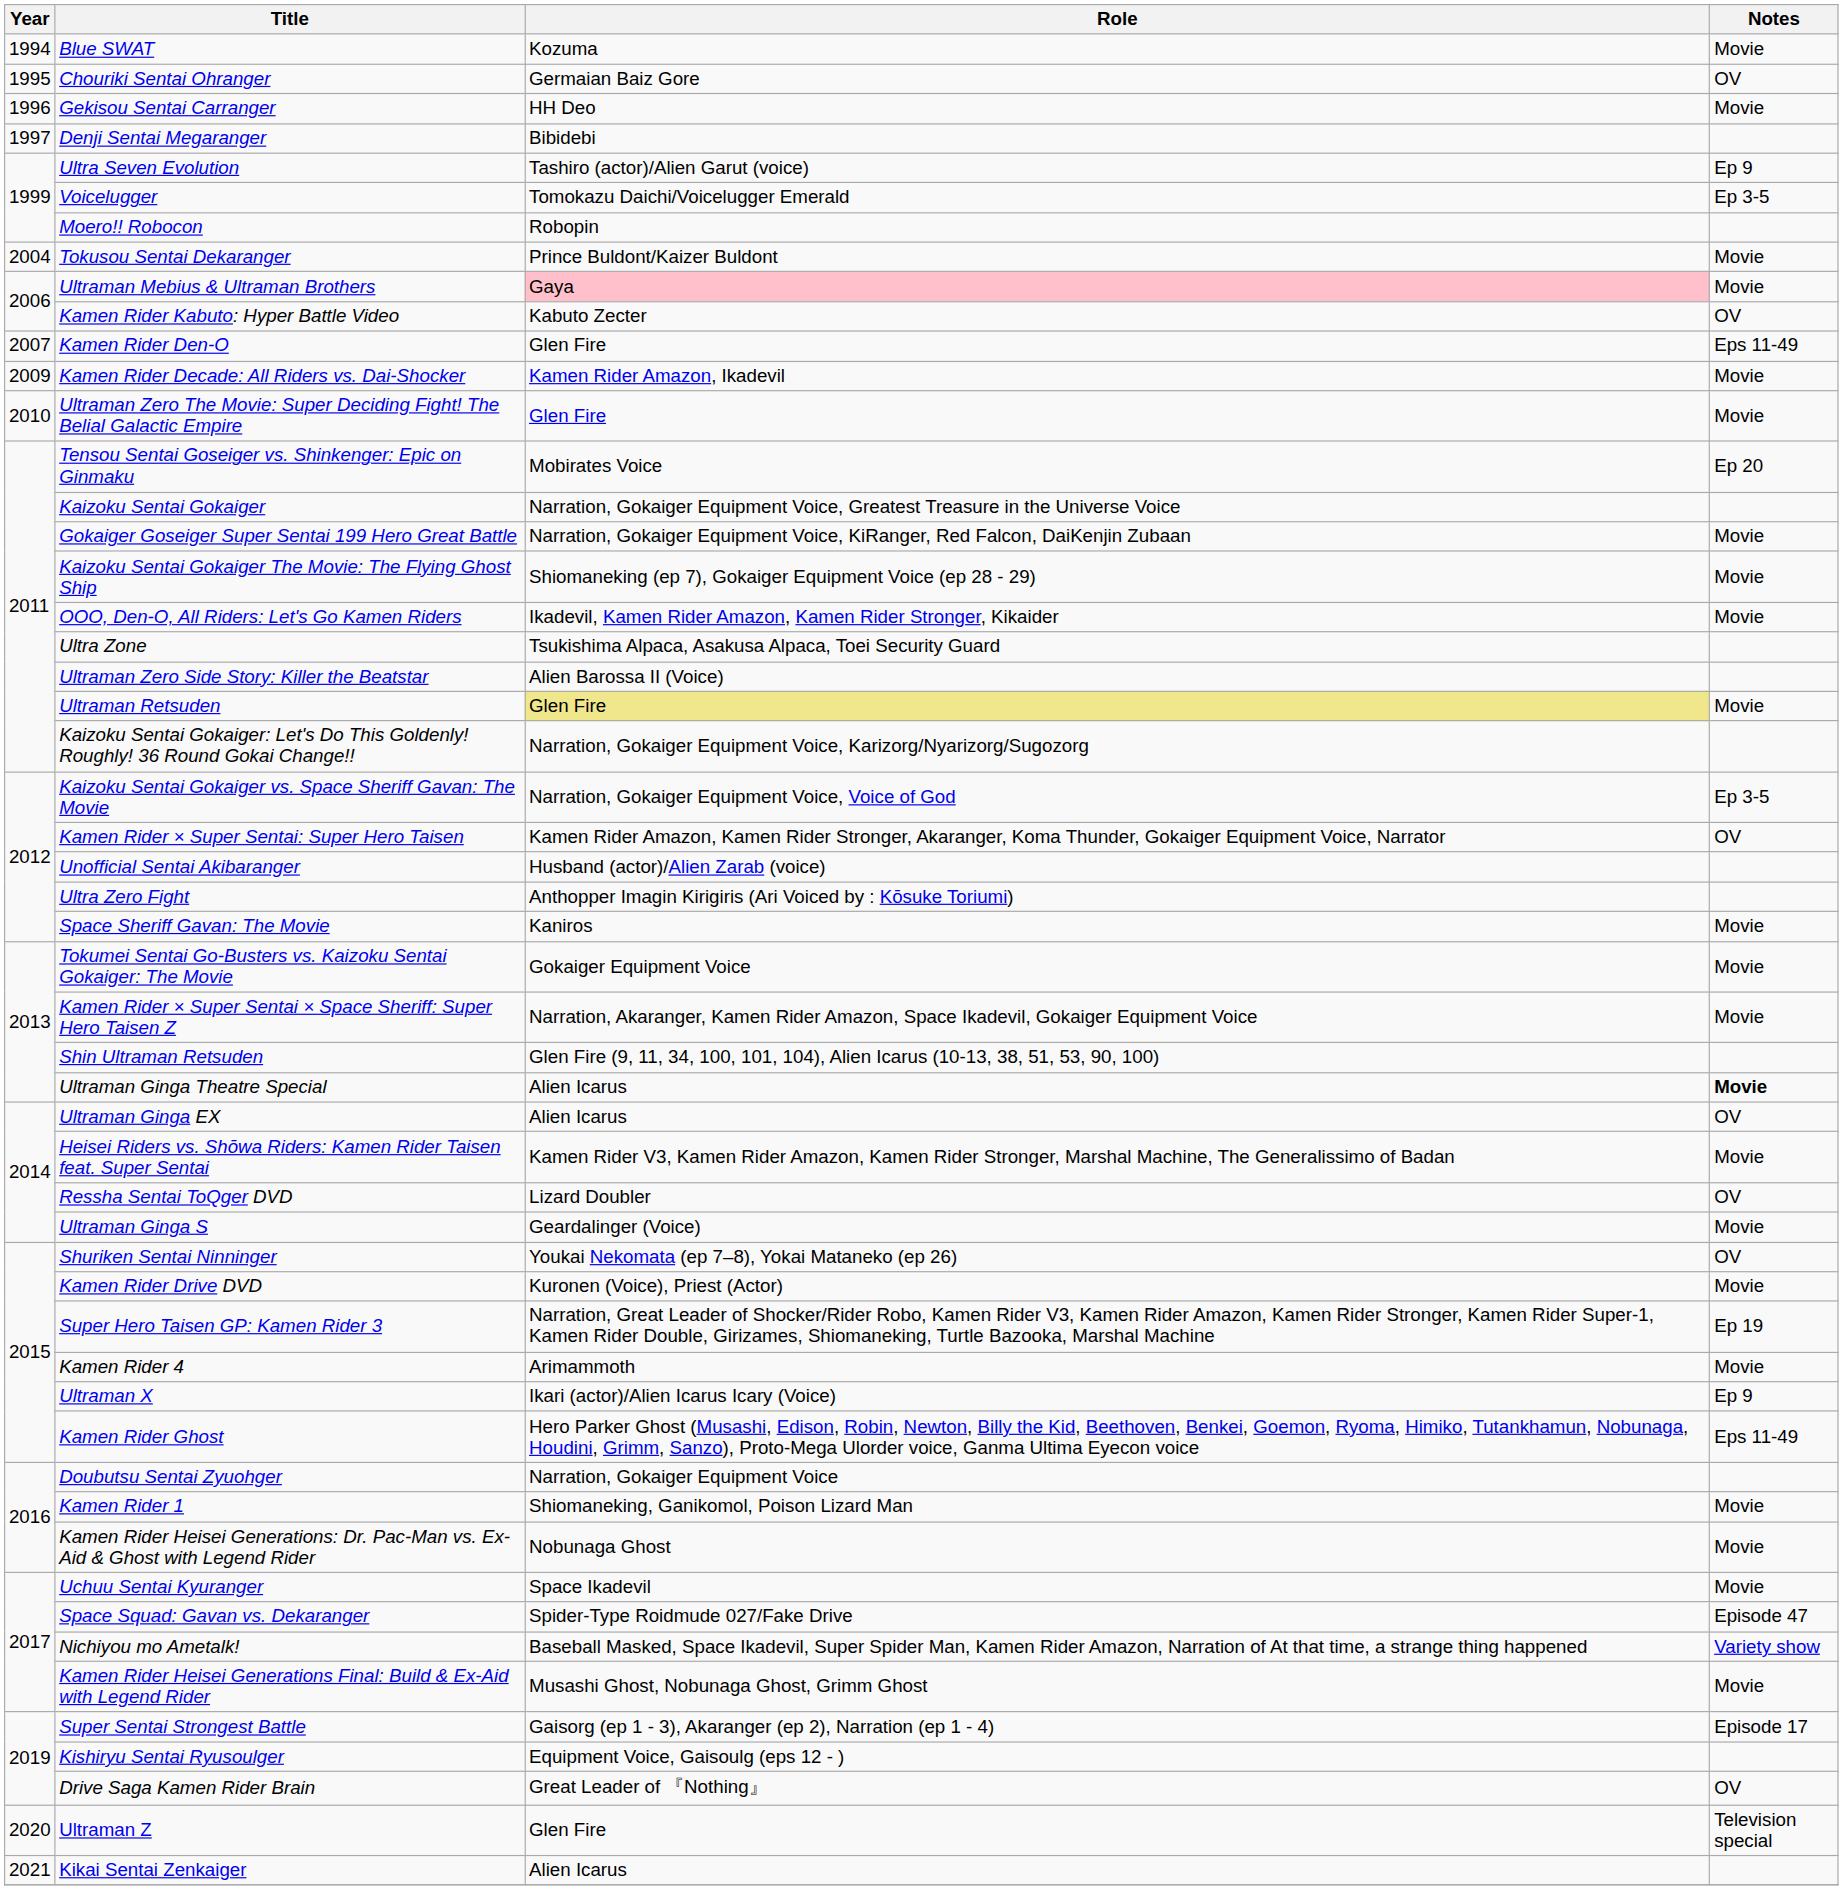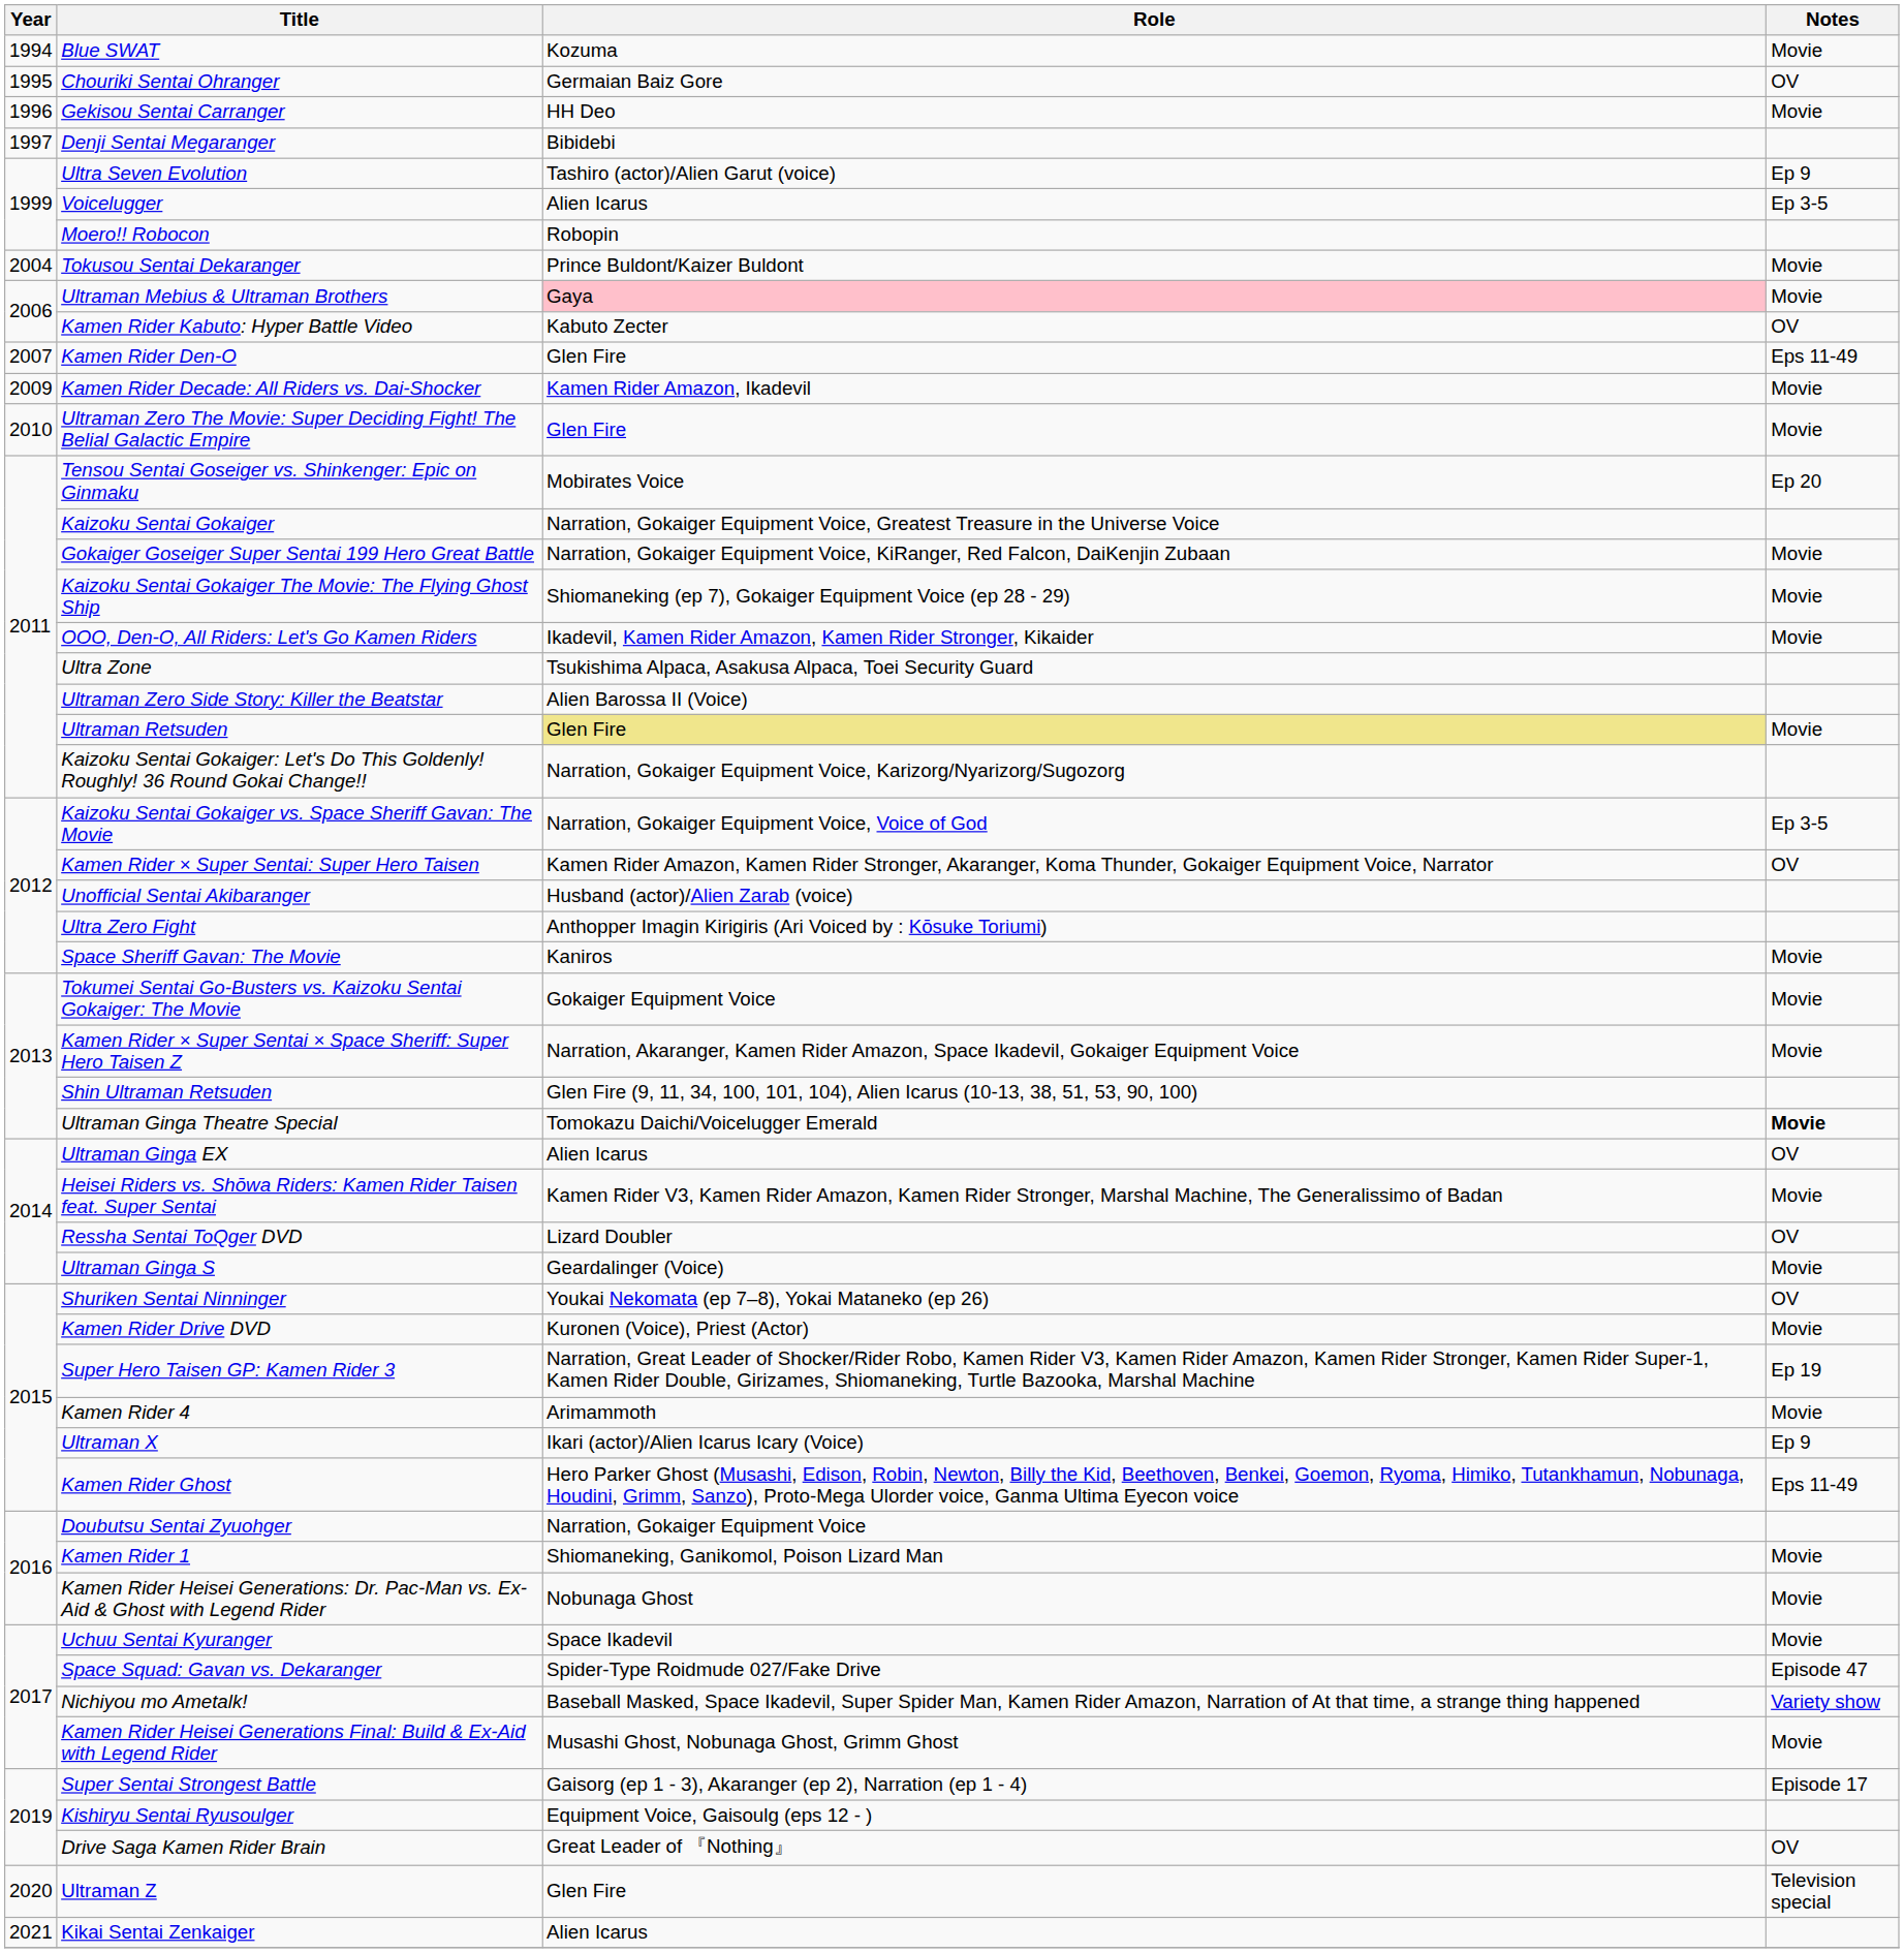Voicelugger | Role: Tomokazu Daichi/Voicelugger Emerald -> Alien Icarus
Ultraman Ginga Theatre Special | Role: Alien Icarus -> Tomokazu Daichi/Voicelugger Emerald
